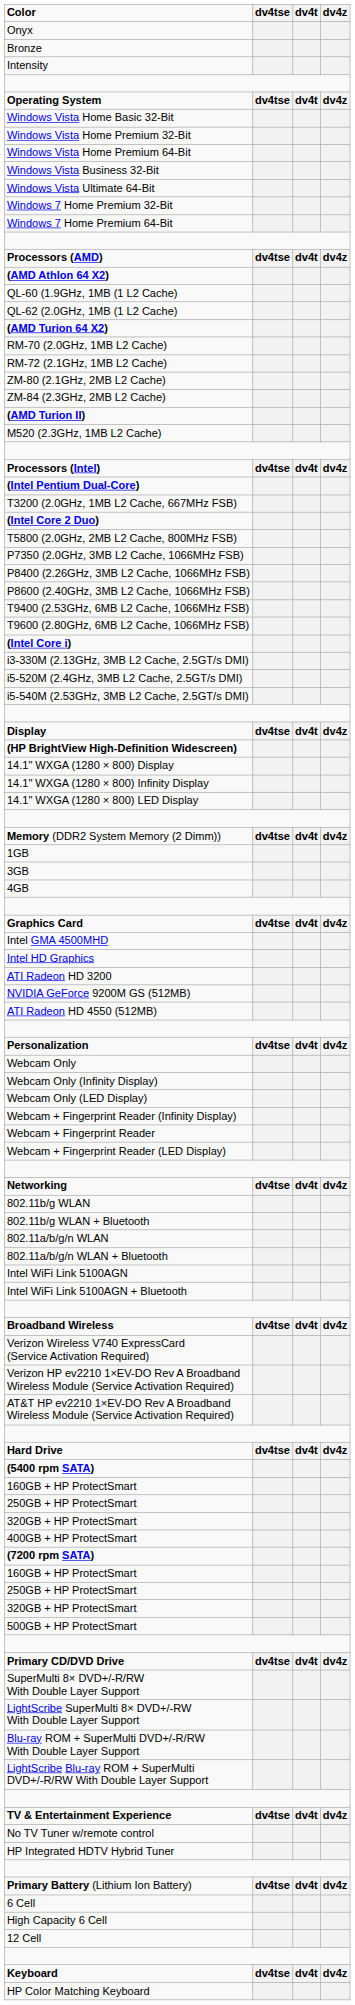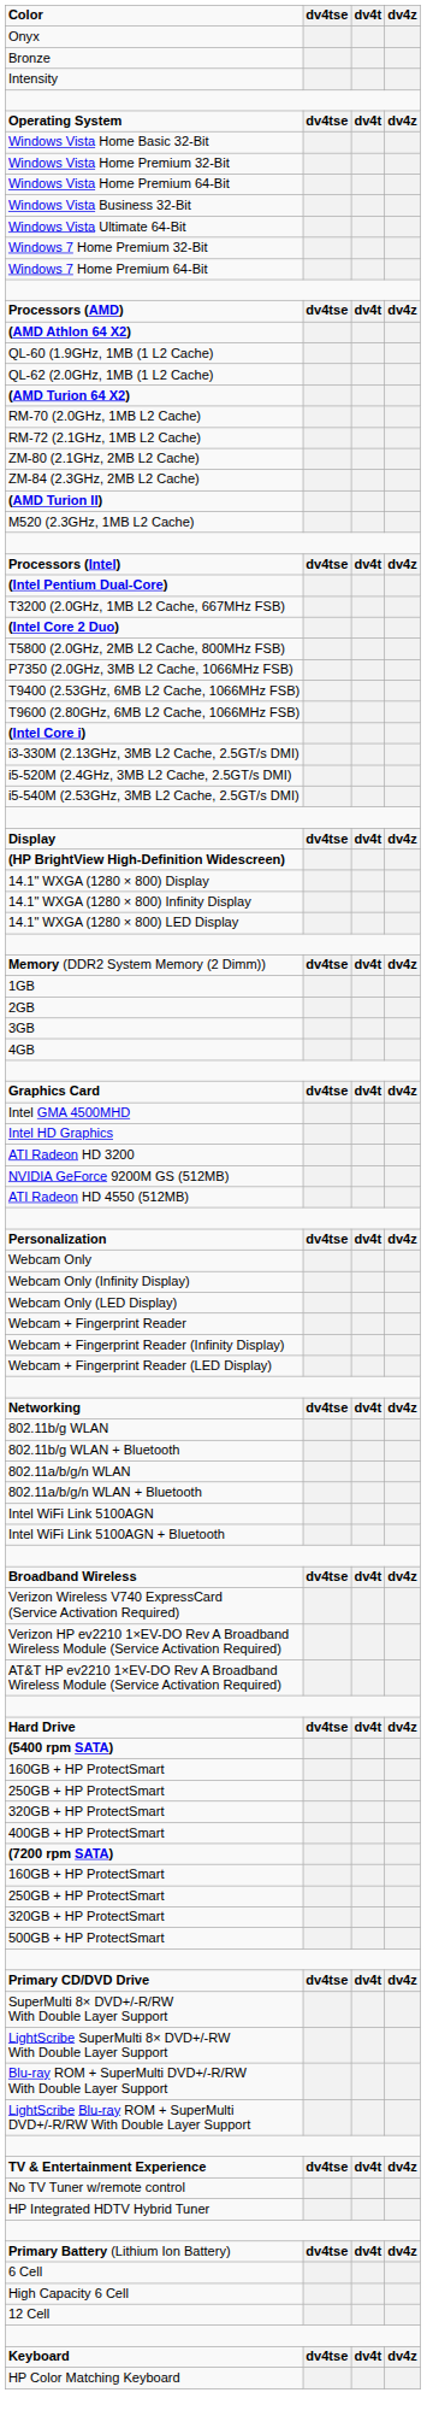- row: P8400 (2.26GHz, 3MB L2 Cache, 1066MHz FSB)
- row: P8600 (2.40GHz, 3MB L2 Cache, 1066MHz FSB)
+ row: 2GB
rows swapped: Webcam + Fingerprint Reader <-> Webcam + Fingerprint Reader (Infinity Display)
